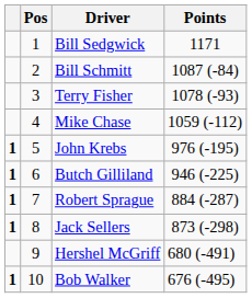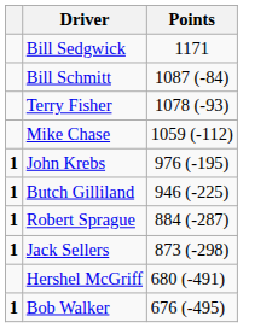- column: Pos | 1 | 2 | 3 | 4 | 5 | 6 | 7 | 8 | 9 | 10
